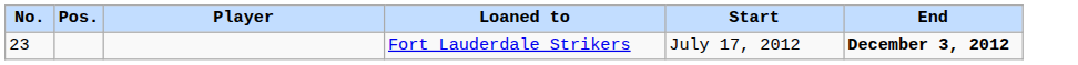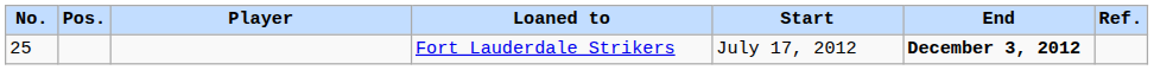+ column: Ref.
Fort Lauderdale Strikers | No.: 23 -> 25
